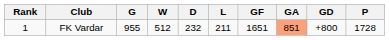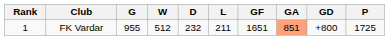FK Vardar | P: 1728 -> 1725
